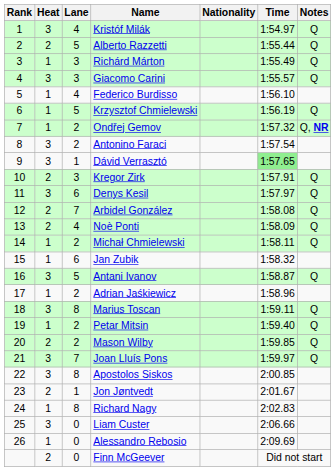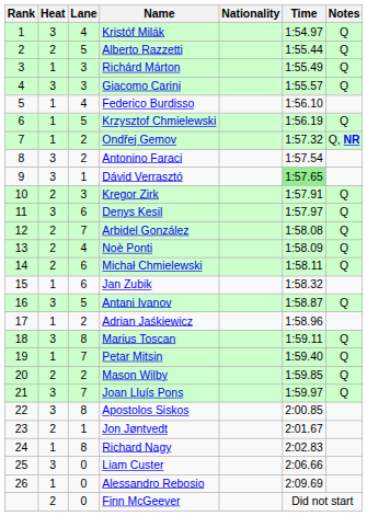Michał Chmielewski | Heat: 1 -> 2
Michał Chmielewski | Lane: 2 -> 6
Petar Mitsin | Lane: 2 -> 7
